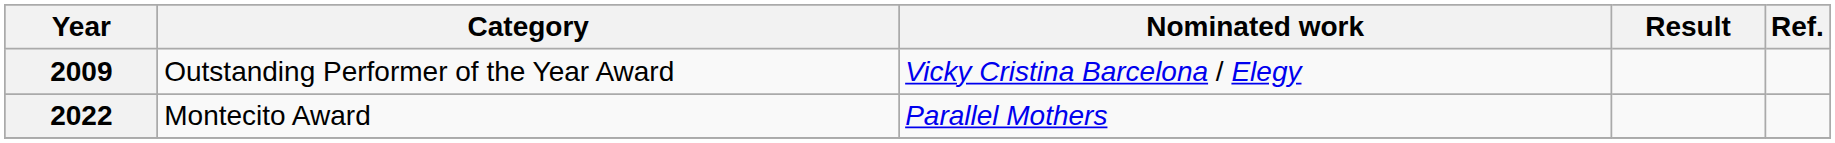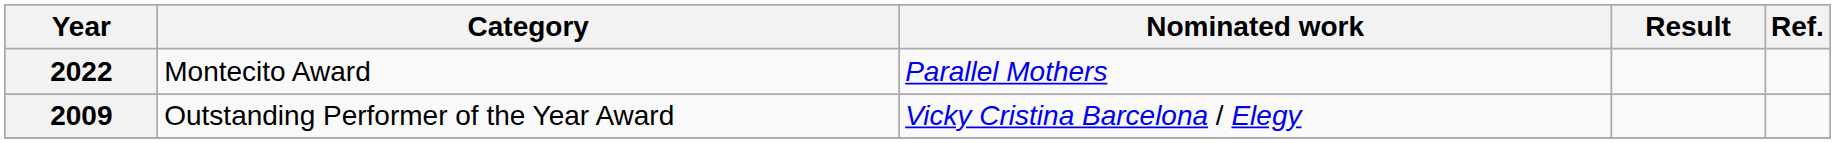rows swapped: 2009 <-> 2022
